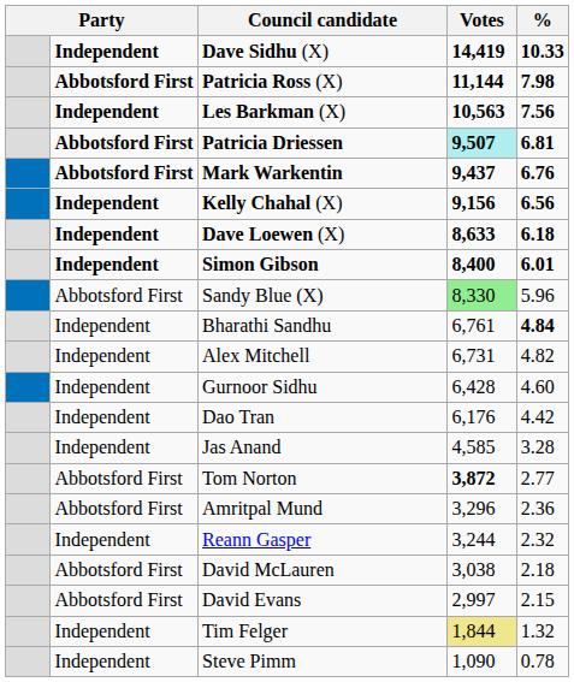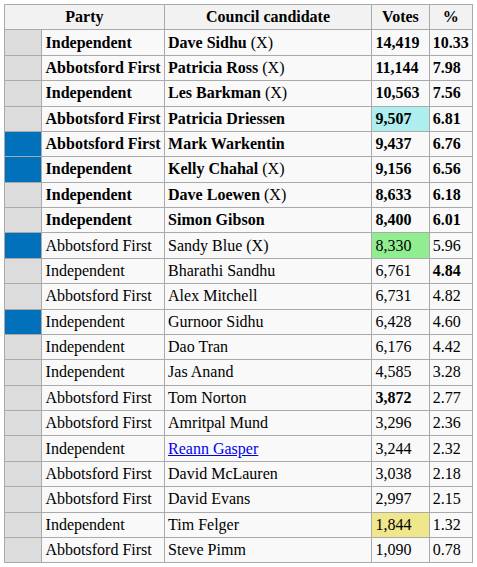Alex Mitchell | column 2: Independent -> Abbotsford First
Steve Pimm | column 2: Independent -> Abbotsford First
